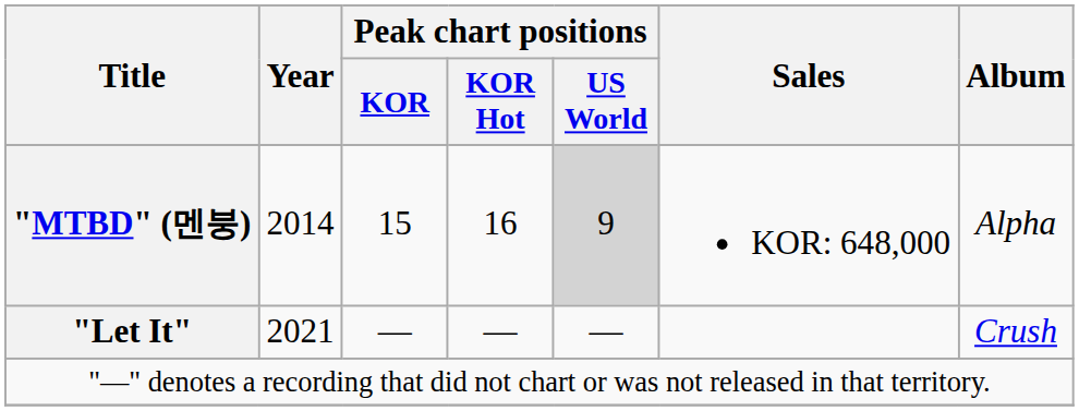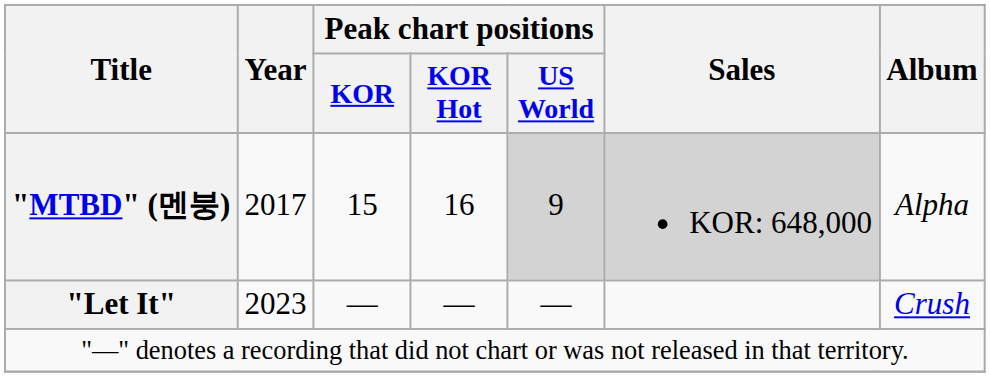"MTBD" (멘붕) | Year: 2014 -> 2017
"MTBD" (멘붕) | Sales: no background -> lightgrey background
"Let It" | Year: 2021 -> 2023
